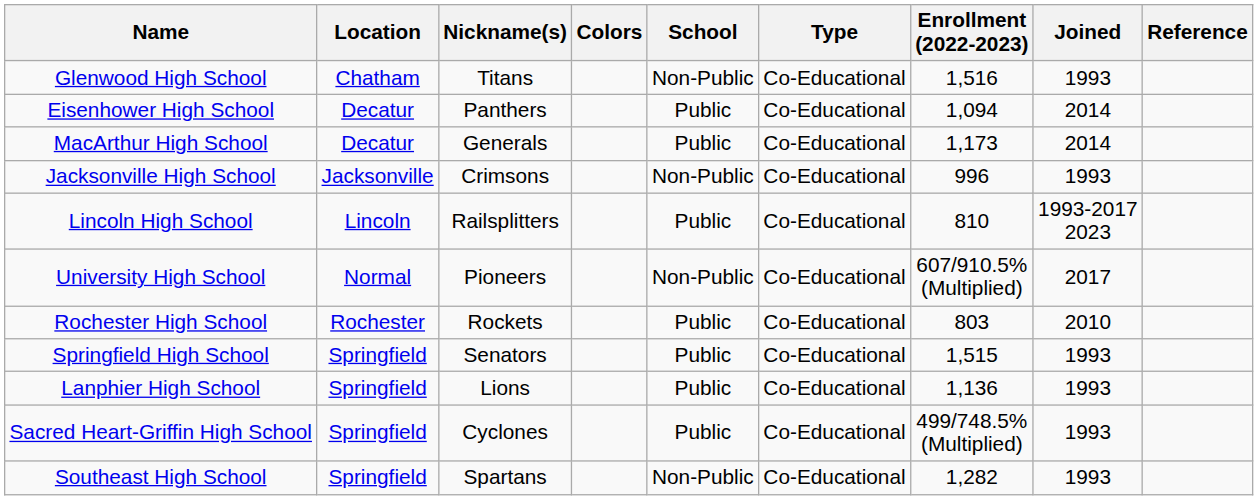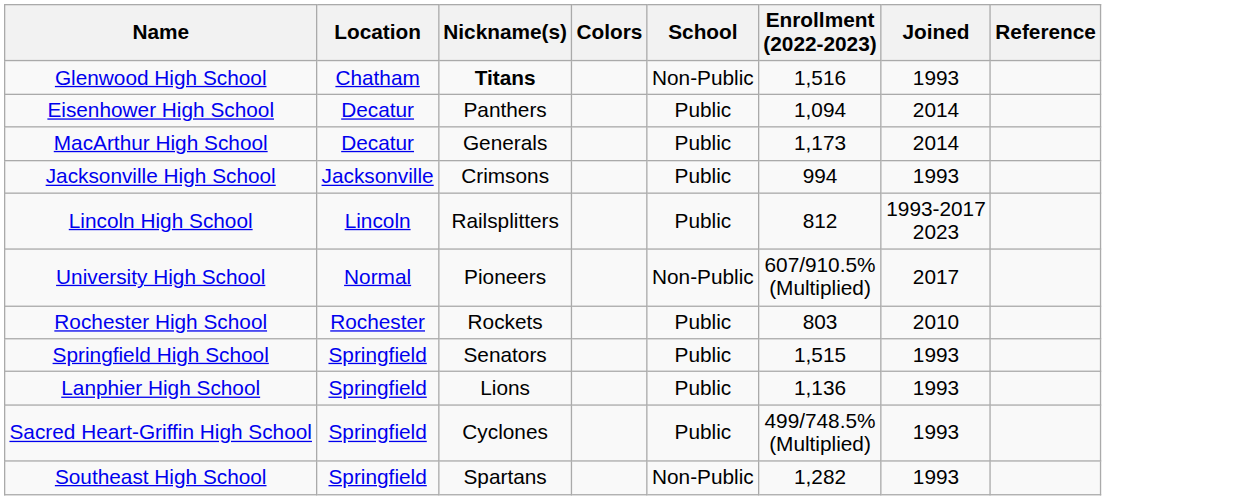- column: Type | Co-Educational | Co-Educational | Co-Educational | Co-Educational | Co-Educational | Co-Educational | Co-Educational | Co-Educational | Co-Educational | Co-Educational | Co-Educational
Glenwood High School | Nickname(s): normal -> bold
Jacksonville High School | School: Non-Public -> Public
Jacksonville High School | Enrollment (2022-2023): 996 -> 994
Lincoln High School | Enrollment (2022-2023): 810 -> 812
